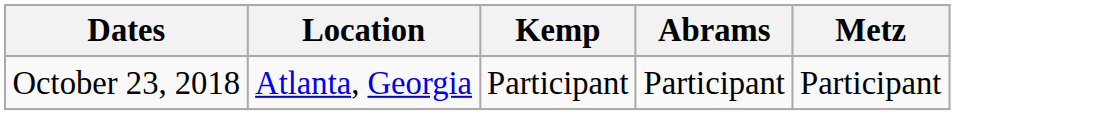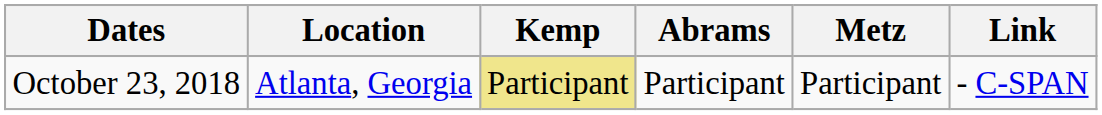+ column: Link | - C-SPAN
October 23, 2018 | Kemp: no background -> khaki background
